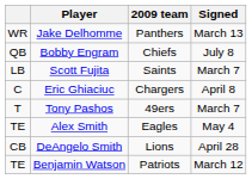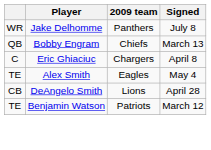Jake Delhomme | Signed: March 13 -> July 8
Bobby Engram | Signed: July 8 -> March 13
- row: LB | Scott Fujita | Saints | March 7
- row: T | Tony Pashos | 49ers | March 7
